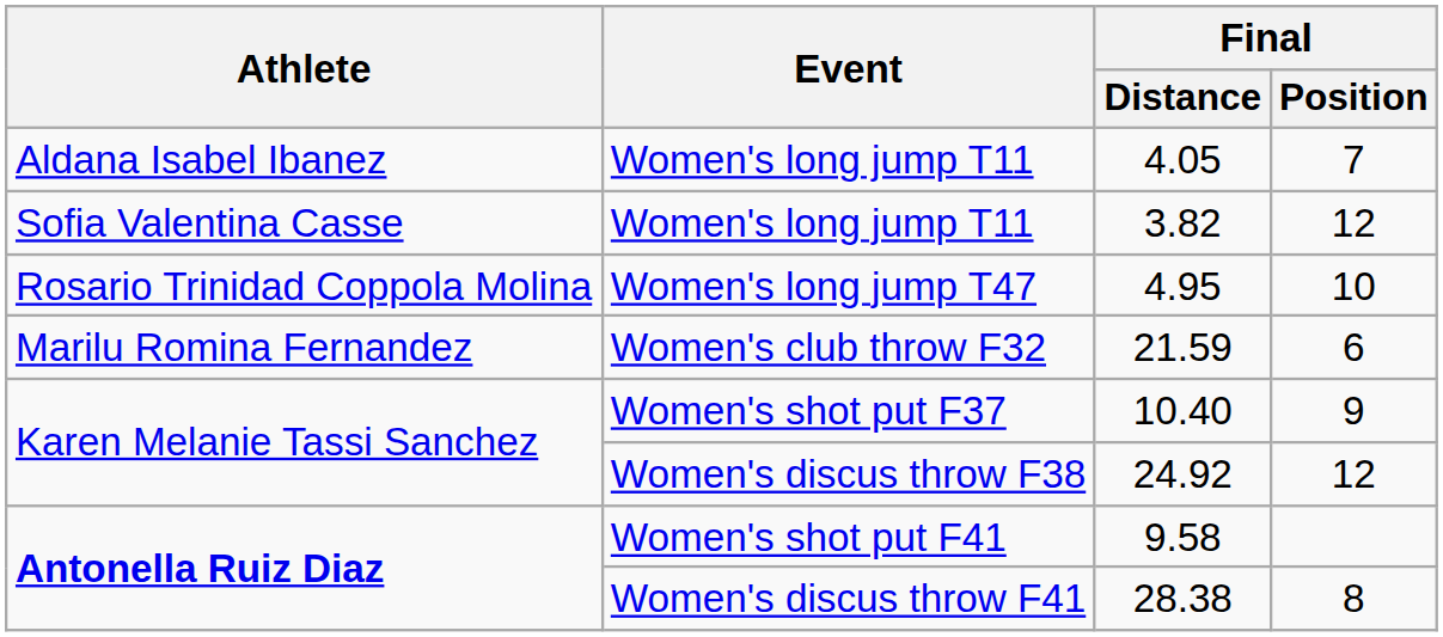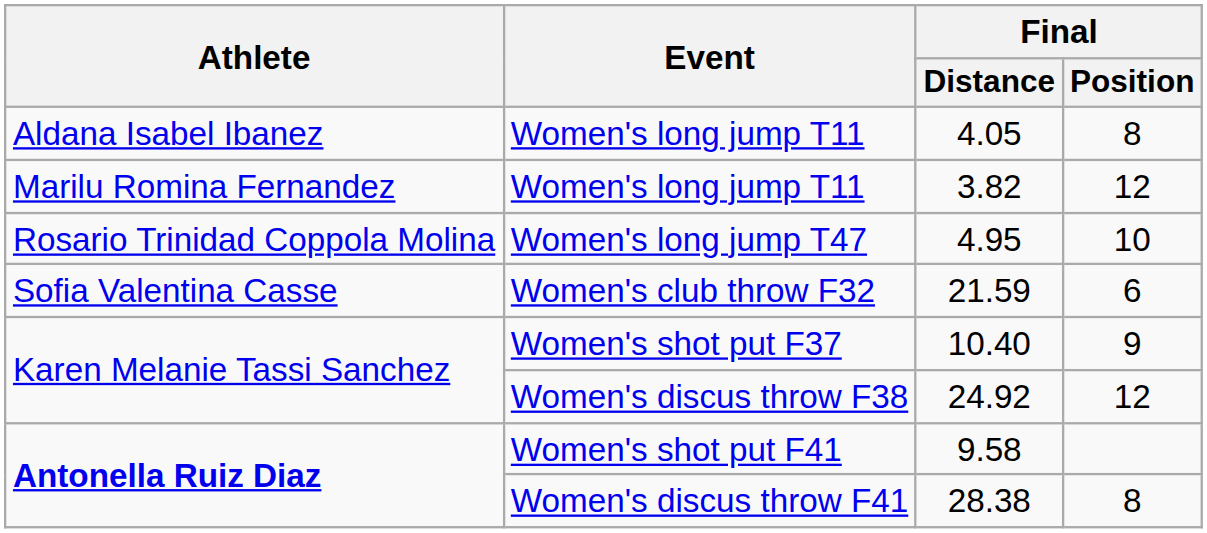4.05 | Final / Position: 7 -> 8
3.82 | Athlete: Sofia Valentina Casse -> Marilu Romina Fernandez
21.59 | Athlete: Marilu Romina Fernandez -> Sofia Valentina Casse
